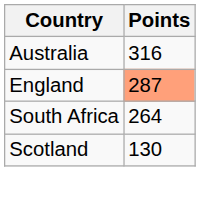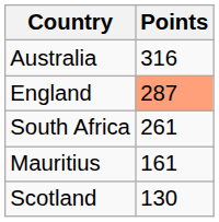South Africa | Points: 264 -> 261
+ row: Mauritius | 161
